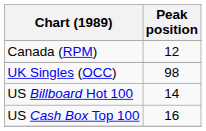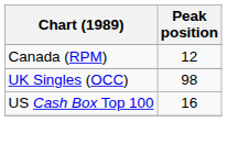- row: US Billboard Hot 100 | 14
